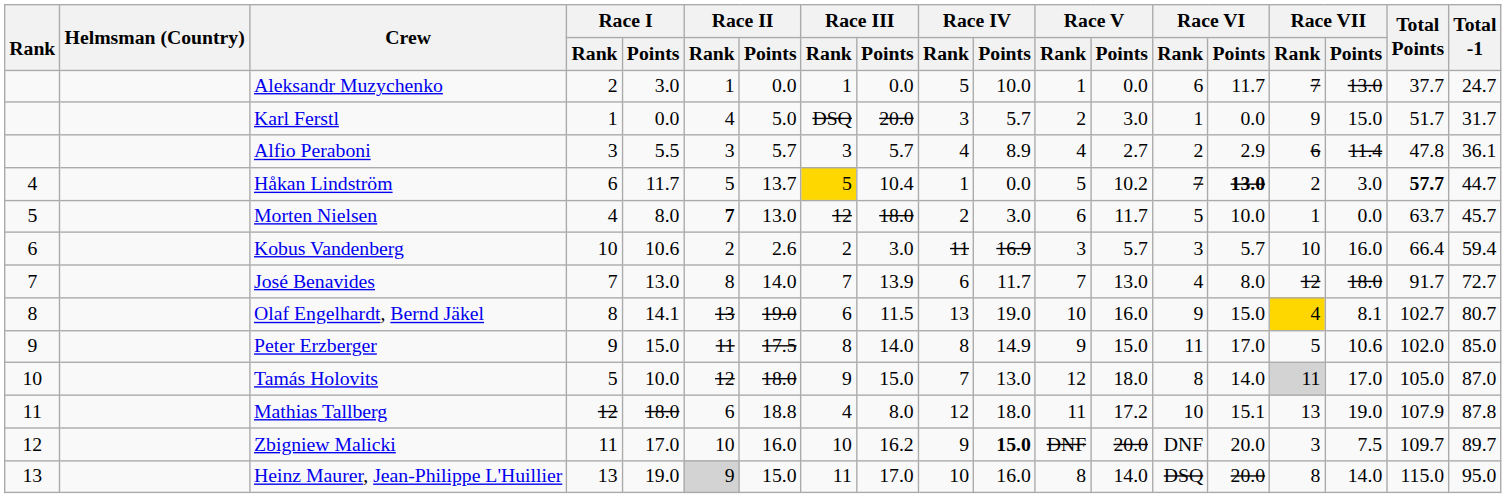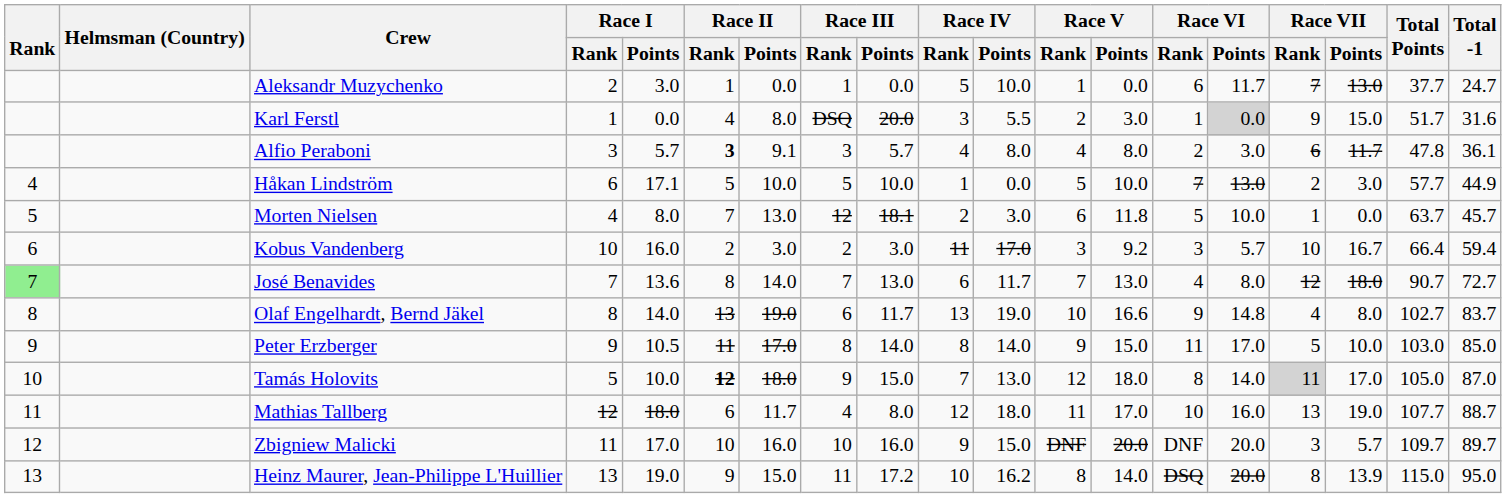Karl Ferstl | Race II / Points: 5.0 -> 8.0
Karl Ferstl | Race IV / Points: 5.7 -> 5.5
Karl Ferstl | Race VI / Points: no background -> lightgrey background
Karl Ferstl | Total -1: 31.7 -> 31.6
Alfio Peraboni | Race I / Points: 5.5 -> 5.7
Alfio Peraboni | Race II / Rank: normal -> bold
Alfio Peraboni | Race II / Points: 5.7 -> 9.1
Alfio Peraboni | Race IV / Points: 8.9 -> 8.0
Alfio Peraboni | Race V / Points: 2.7 -> 8.0
Alfio Peraboni | Race VI / Points: 2.9 -> 3.0
Alfio Peraboni | Race VII / Points: 11.4 -> 11.7
Håkan Lindström | Race I / Points: 11.7 -> 17.1
Håkan Lindström | Race II / Points: 13.7 -> 10.0
Håkan Lindström | Race III / Rank: gold background -> no background
Håkan Lindström | Race III / Points: 10.4 -> 10.0
Håkan Lindström | Race V / Points: 10.2 -> 10.0
Håkan Lindström | Race VI / Points: bold -> normal
Håkan Lindström | Total Points: bold -> normal
Håkan Lindström | Total -1: 44.7 -> 44.9
Morten Nielsen | Race II / Rank: bold -> normal
Morten Nielsen | Race III / Points: 18.0 -> 18.1
Morten Nielsen | Race V / Points: 11.7 -> 11.8
Kobus Vandenberg | Race I / Points: 10.6 -> 16.0
Kobus Vandenberg | Race II / Points: 2.6 -> 3.0
Kobus Vandenberg | Race IV / Points: 16.9 -> 17.0
Kobus Vandenberg | Race V / Points: 5.7 -> 9.2
Kobus Vandenberg | Race VII / Points: 16.0 -> 16.7
José Benavides | Rank: no background -> lightgreen background
José Benavides | Race I / Points: 13.0 -> 13.6
José Benavides | Race III / Points: 13.9 -> 13.0
José Benavides | Total Points: 91.7 -> 90.7
Olaf Engelhardt, Bernd Jäkel | Race I / Points: 14.1 -> 14.0
Olaf Engelhardt, Bernd Jäkel | Race III / Points: 11.5 -> 11.7
Olaf Engelhardt, Bernd Jäkel | Race V / Points: 16.0 -> 16.6
Olaf Engelhardt, Bernd Jäkel | Race VI / Points: 15.0 -> 14.8
Olaf Engelhardt, Bernd Jäkel | Race VII / Rank: gold background -> no background
Olaf Engelhardt, Bernd Jäkel | Race VII / Points: 8.1 -> 8.0
Olaf Engelhardt, Bernd Jäkel | Total -1: 80.7 -> 83.7
Peter Erzberger | Race I / Points: 15.0 -> 10.5
Peter Erzberger | Race II / Points: 17.5 -> 17.0
Peter Erzberger | Race IV / Points: 14.9 -> 14.0
Peter Erzberger | Race VII / Points: 10.6 -> 10.0
Peter Erzberger | Total Points: 102.0 -> 103.0
Tamás Holovits | Race II / Rank: normal -> bold
Mathias Tallberg | Race II / Points: 18.8 -> 11.7
Mathias Tallberg | Race V / Points: 17.2 -> 17.0
Mathias Tallberg | Race VI / Points: 15.1 -> 16.0
Mathias Tallberg | Total Points: 107.9 -> 107.7
Mathias Tallberg | Total -1: 87.8 -> 88.7
Zbigniew Malicki | Race III / Points: 16.2 -> 16.0
Zbigniew Malicki | Race IV / Points: bold -> normal
Zbigniew Malicki | Race VII / Points: 7.5 -> 5.7
Heinz Maurer, Jean-Philippe L'Huillier | Race II / Rank: lightgrey background -> no background
Heinz Maurer, Jean-Philippe L'Huillier | Race III / Points: 17.0 -> 17.2
Heinz Maurer, Jean-Philippe L'Huillier | Race IV / Points: 16.0 -> 16.2
Heinz Maurer, Jean-Philippe L'Huillier | Race VII / Points: 14.0 -> 13.9
